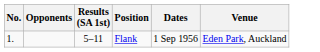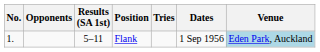+ column: Tries
Flank | Venue: no background -> lightblue background
